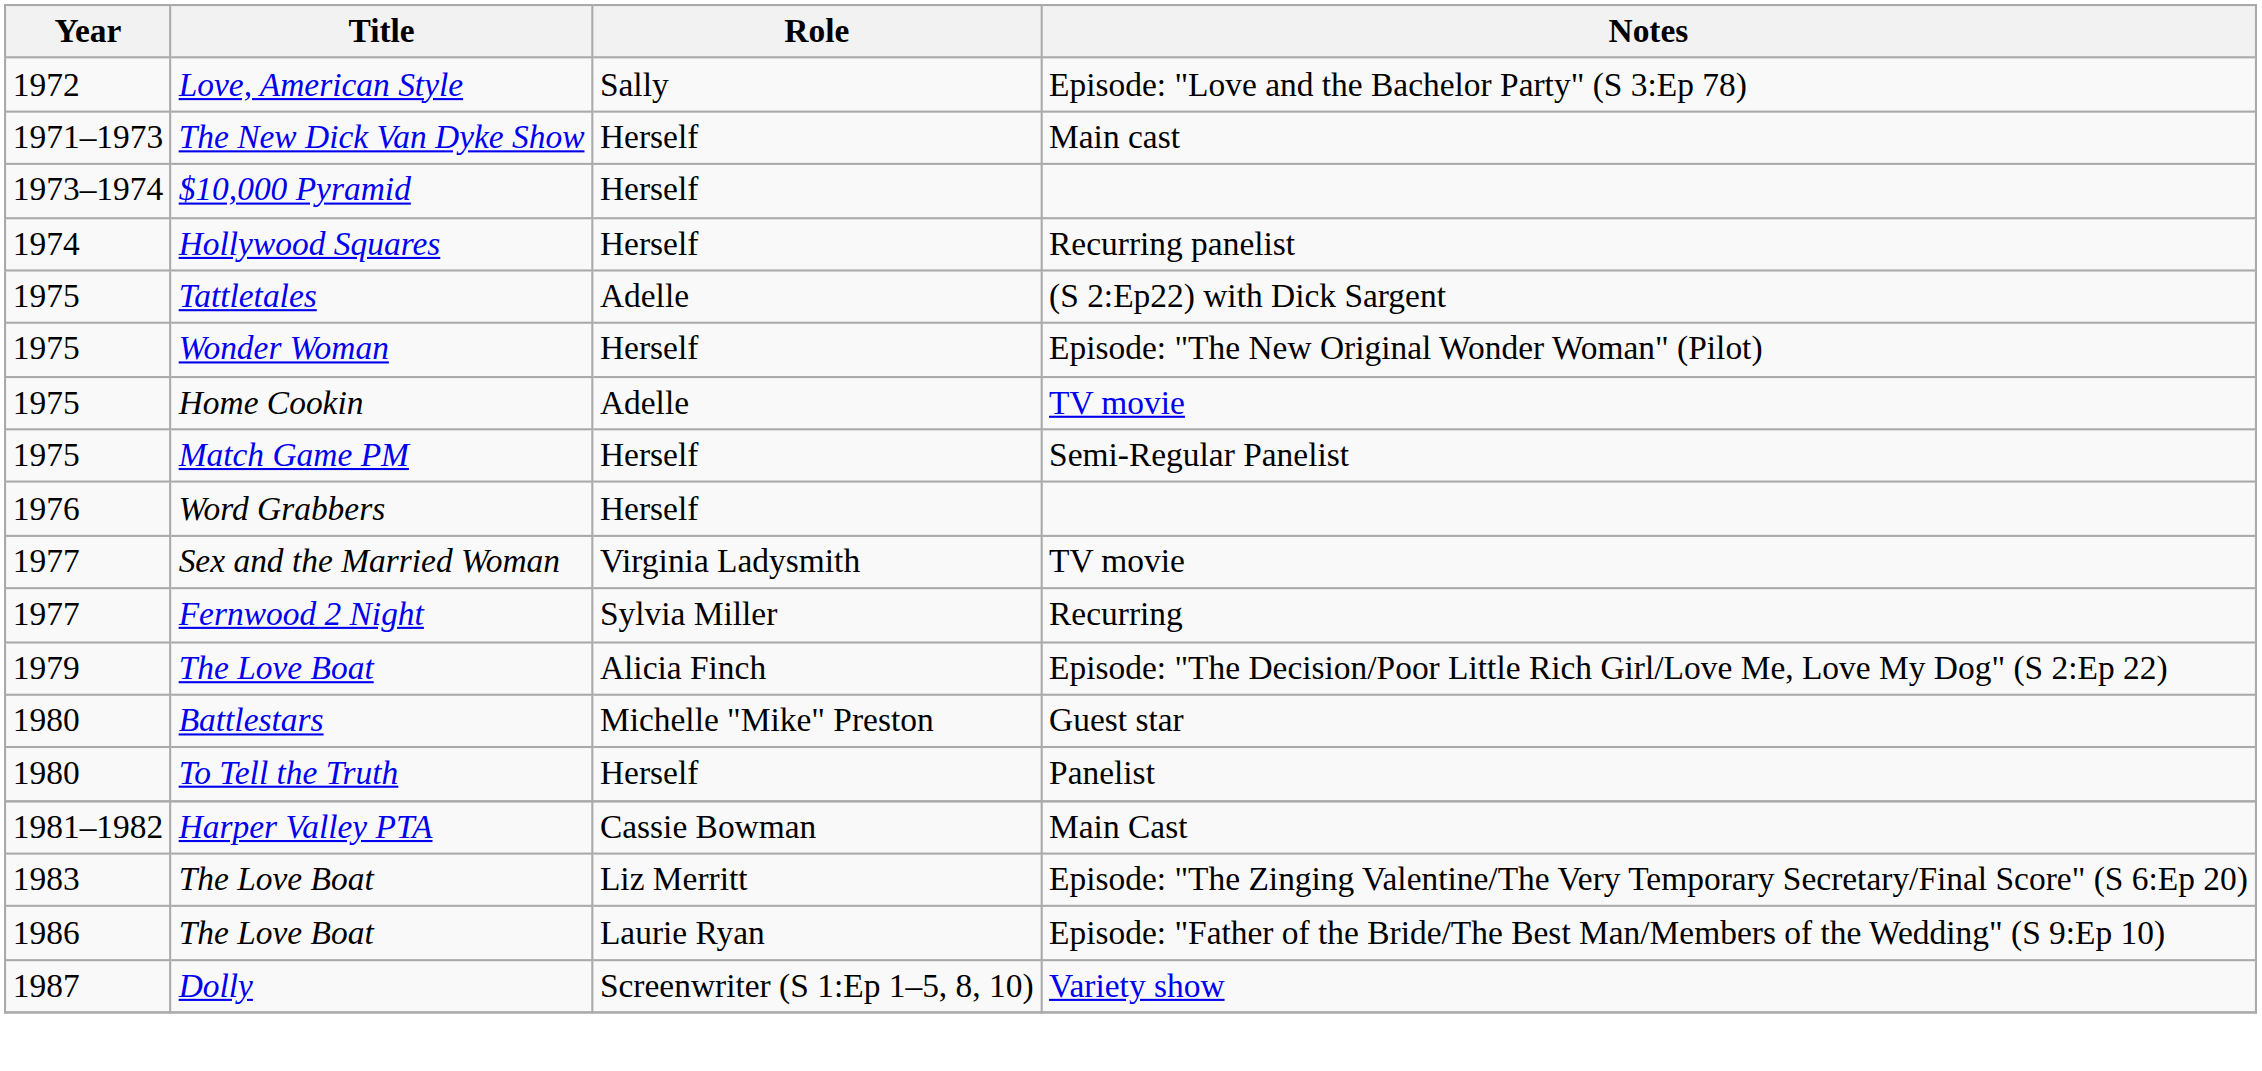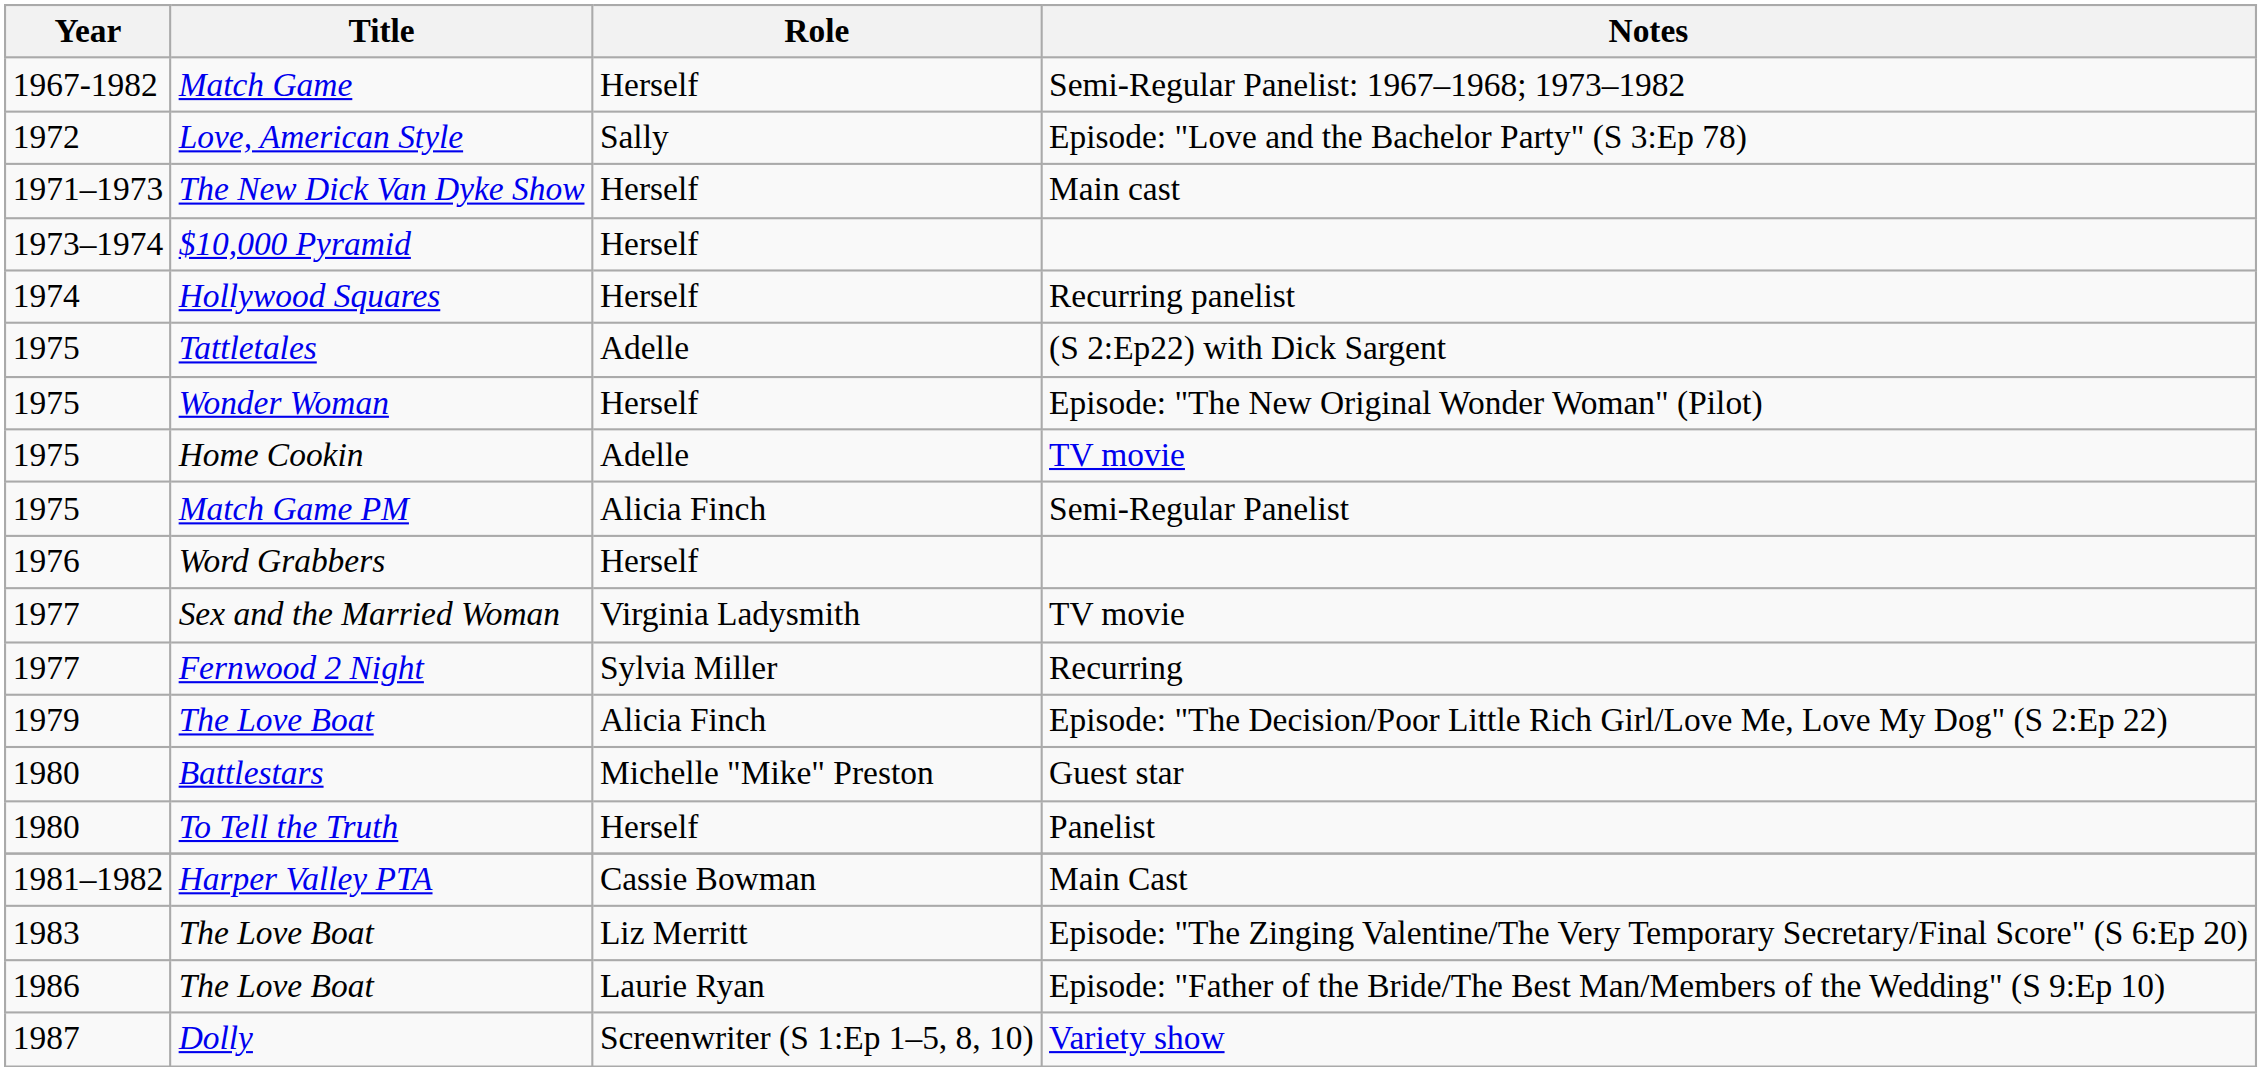+ row: 1967-1982 | Match Game | Herself | Semi-Regular Panelist: 1967–1968; 1973–1982
Match Game PM | Role: Herself -> Alicia Finch
